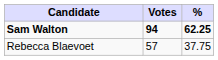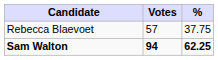rows swapped: Sam Walton <-> Rebecca Blaevoet
